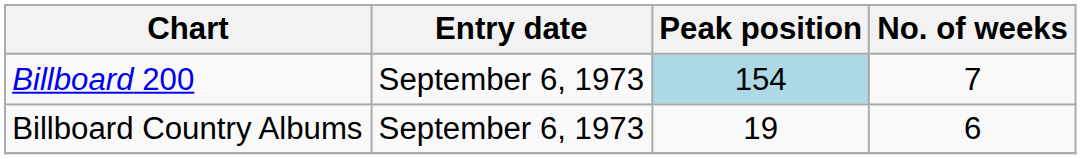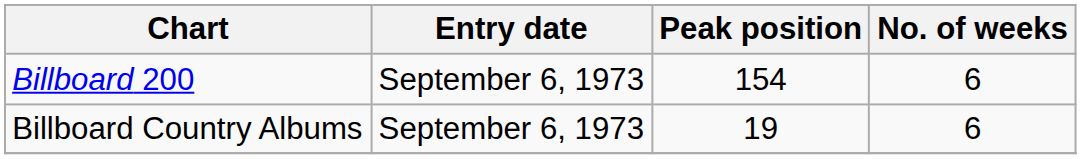Billboard 200 | Peak position: lightblue background -> no background
Billboard 200 | No. of weeks: 7 -> 6
